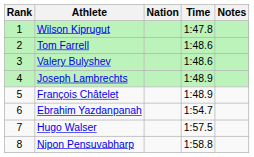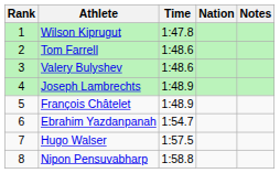columns swapped: Nation <-> Time
